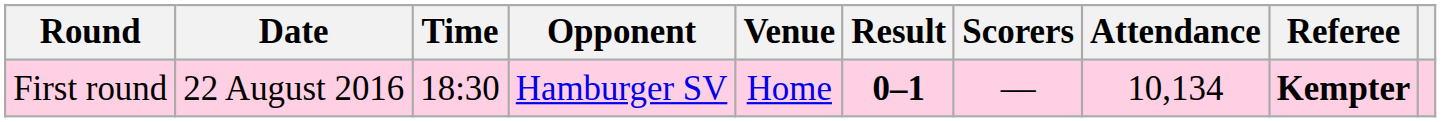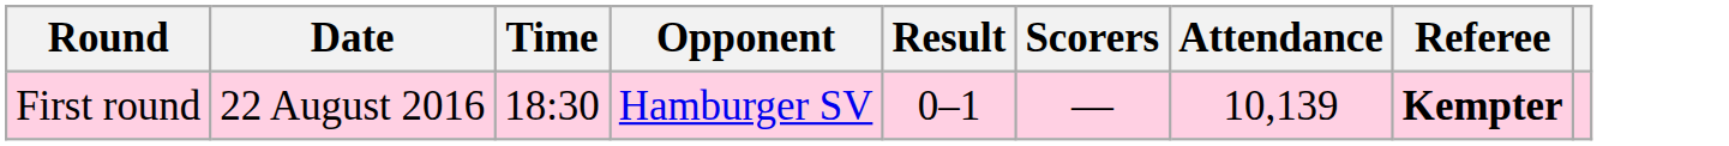- column: Venue | Home
First round | Result: bold -> normal
First round | Attendance: 10,134 -> 10,139
